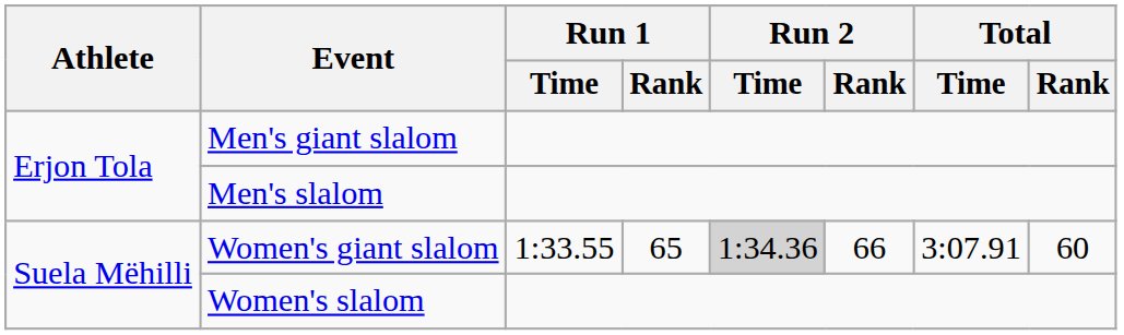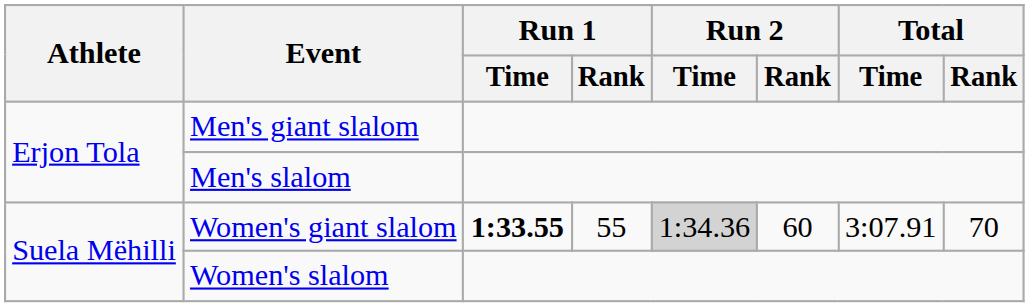Women's giant slalom | Run 1 / Time: normal -> bold
Women's giant slalom | Run 1 / Rank: 65 -> 55
Women's giant slalom | Run 2 / Rank: 66 -> 60
Women's giant slalom | Total / Rank: 60 -> 70
